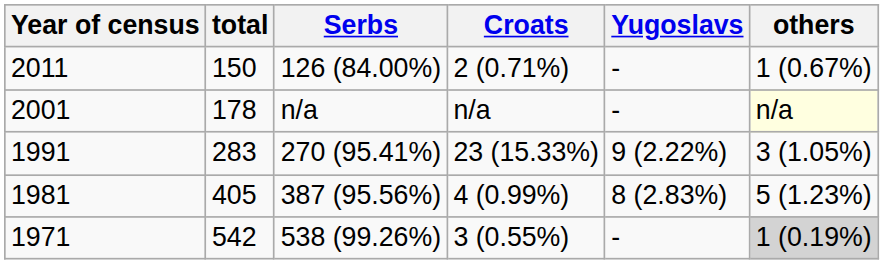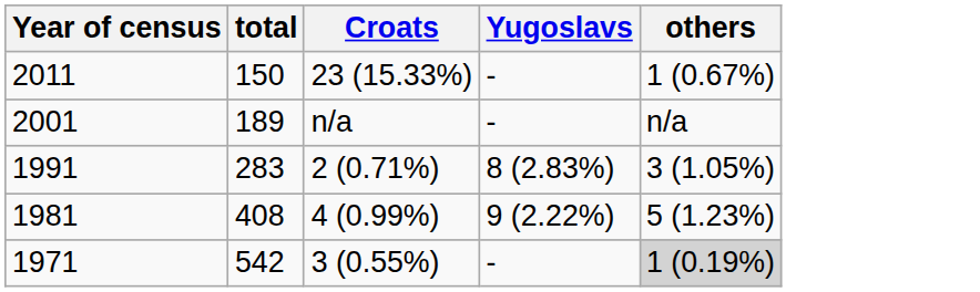- column: Serbs | 126 (84.00%) | n/a | 270 (95.41%) | 387 (95.56%) | 538 (99.26%)
2011 | Croats: 2 (0.71%) -> 23 (15.33%)
2001 | total: 178 -> 189
2001 | others: lightyellow background -> no background
1991 | Croats: 23 (15.33%) -> 2 (0.71%)
1991 | Yugoslavs: 9 (2.22%) -> 8 (2.83%)
1981 | total: 405 -> 408
1981 | Yugoslavs: 8 (2.83%) -> 9 (2.22%)
